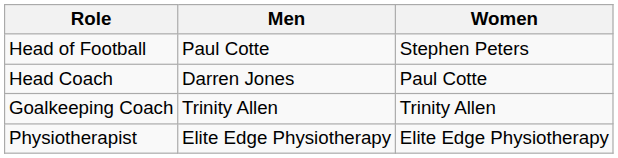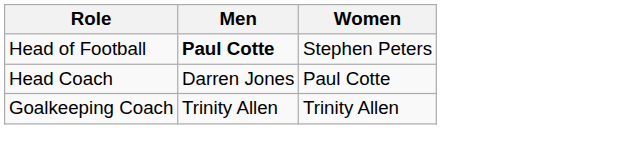Head of Football | Men: normal -> bold
- row: Physiotherapist | Elite Edge Physiotherapy | Elite Edge Physiotherapy
